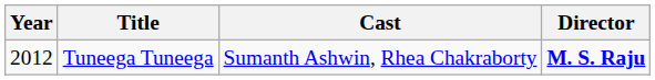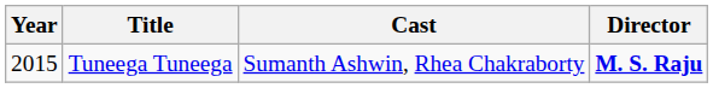Tuneega Tuneega | Year: 2012 -> 2015
